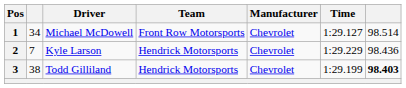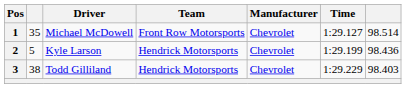1 | column 2: 34 -> 35
2 | column 2: 7 -> 5
2 | Time: 1:29.229 -> 1:29.199
3 | Time: 1:29.199 -> 1:29.229
3 | column 7: bold -> normal
